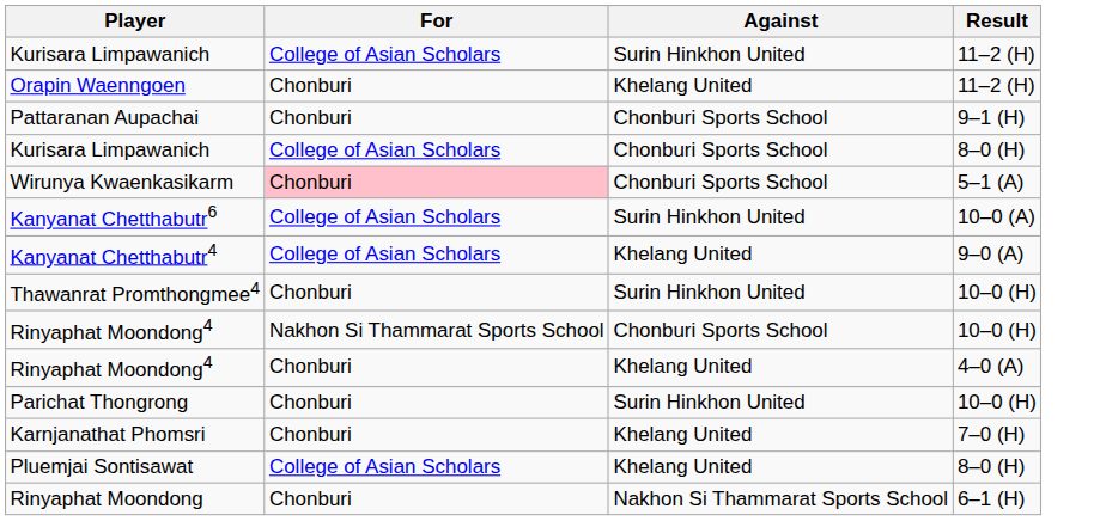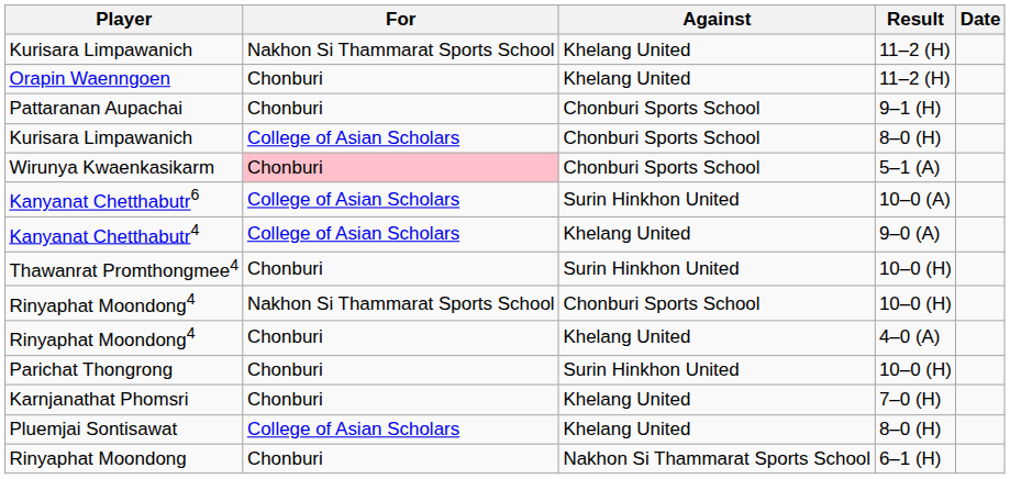+ column: Date
Kurisara Limpawanich / 11–2 (H) | For: College of Asian Scholars -> Nakhon Si Thammarat Sports School
Kurisara Limpawanich / 11–2 (H) | Against: Surin Hinkhon United -> Khelang United
